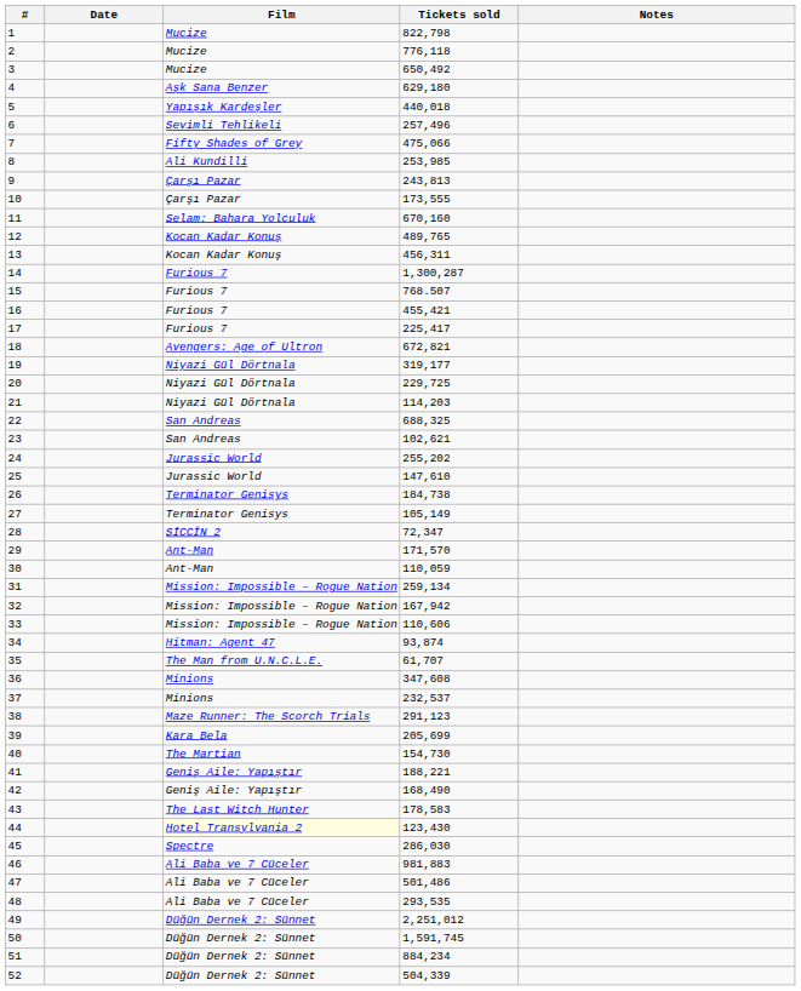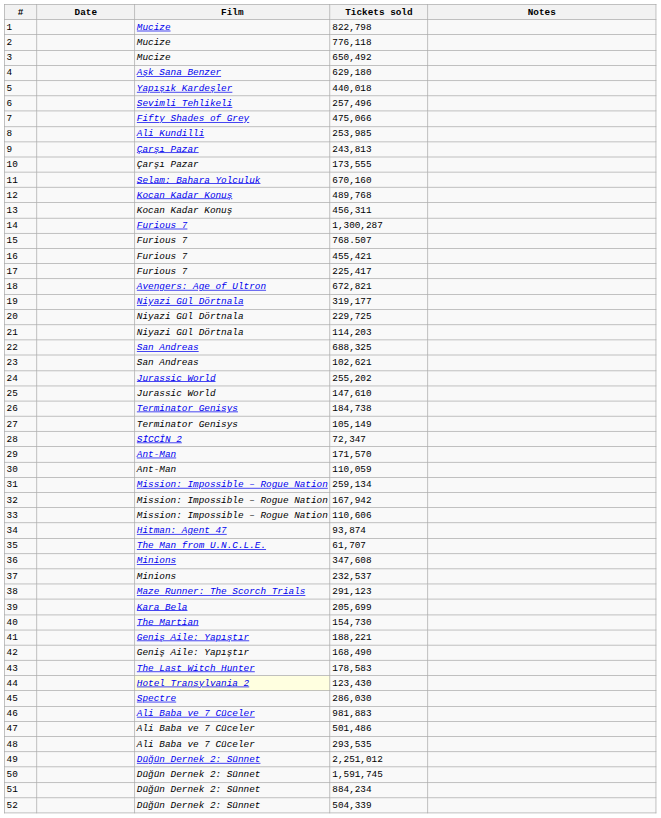12 | Tickets sold: 489,765 -> 489,768
